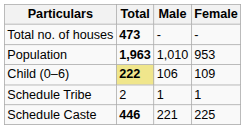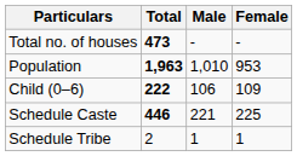Child (0–6) | Total: khaki background -> no background
rows swapped: Schedule Caste <-> Schedule Tribe
